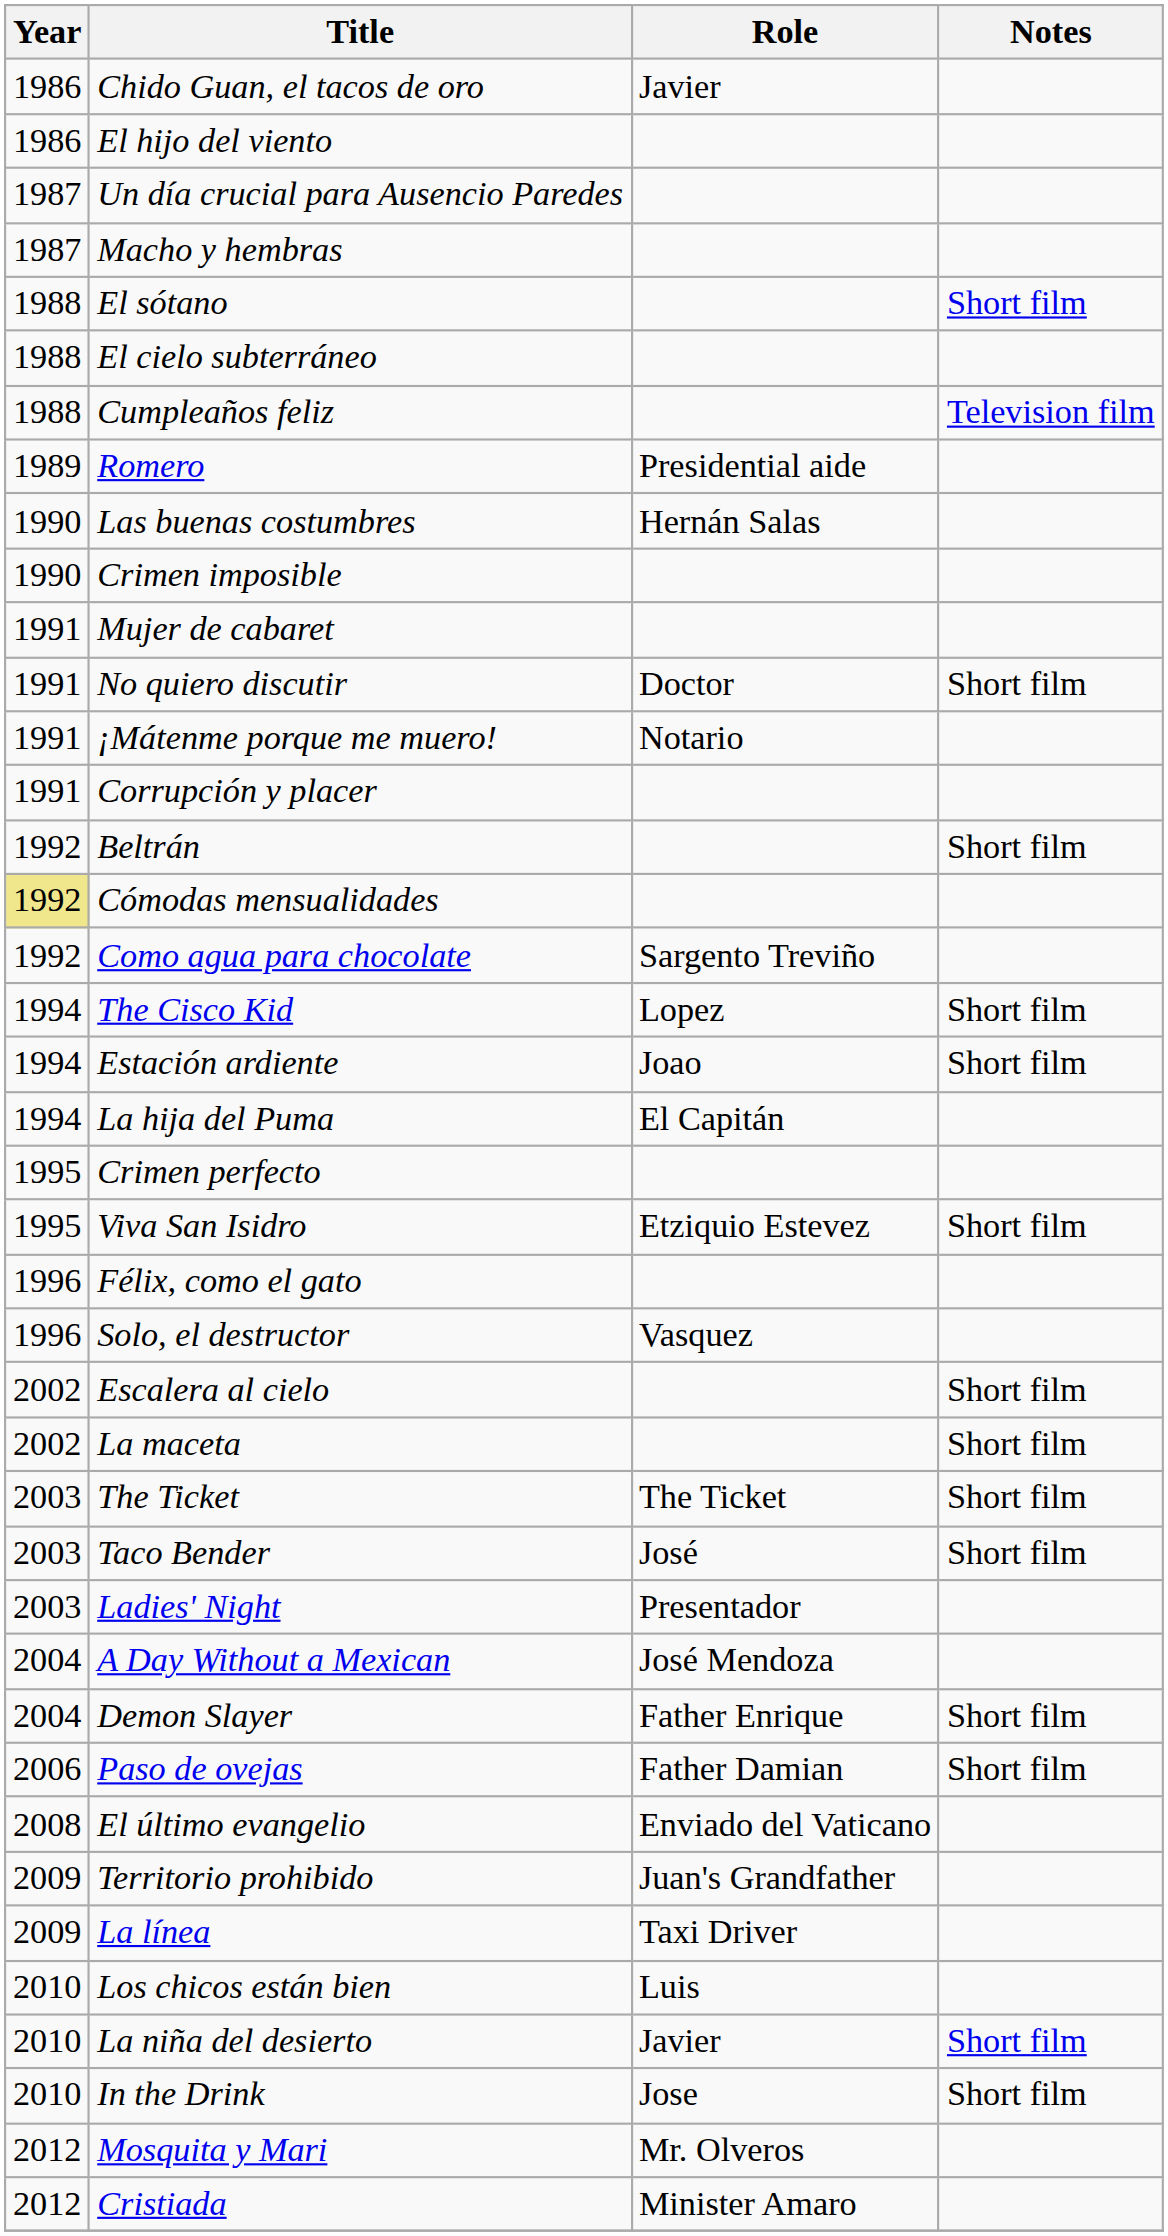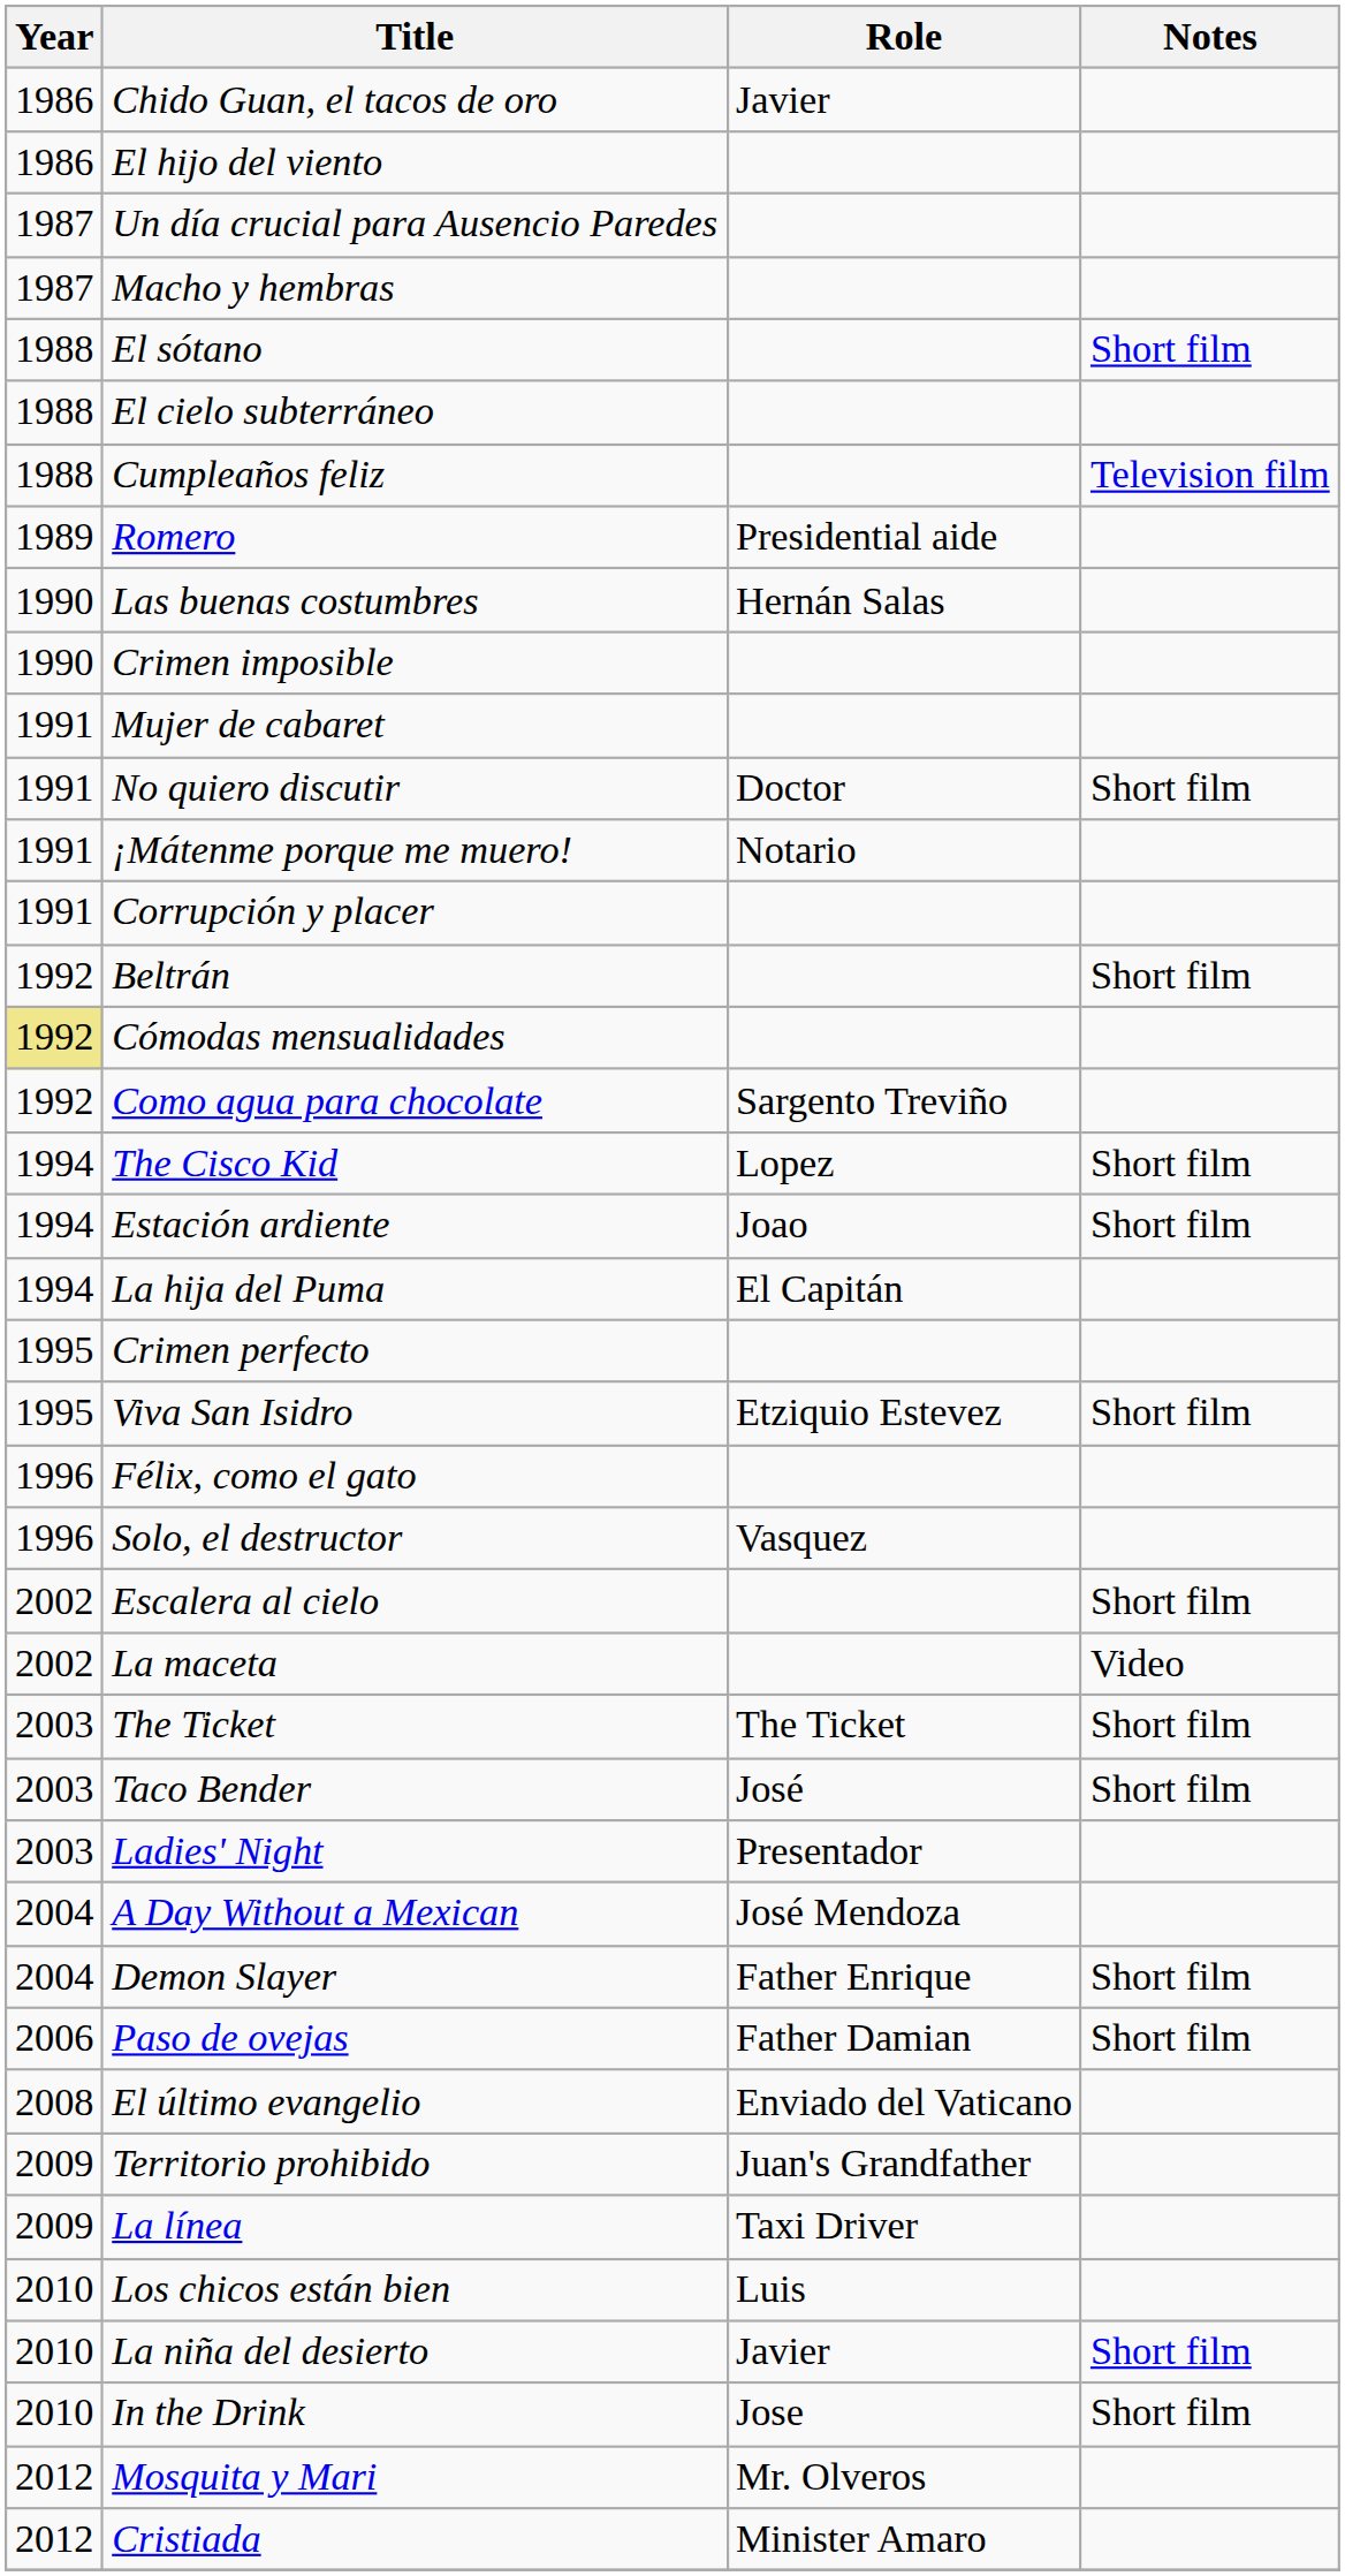La maceta | Notes: Short film -> Video
